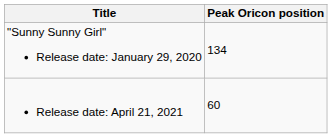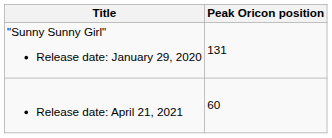"Sunny Sunny Girl" Release date: January 29, 2020 | Peak Oricon position: 134 -> 131
